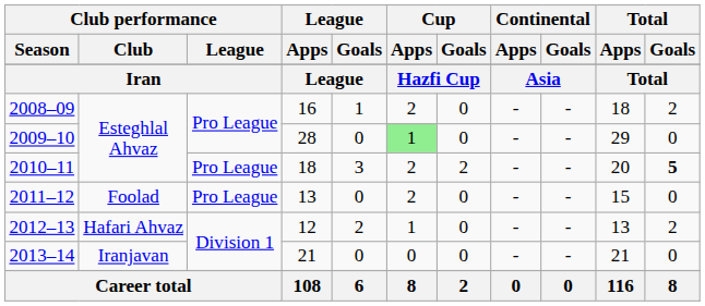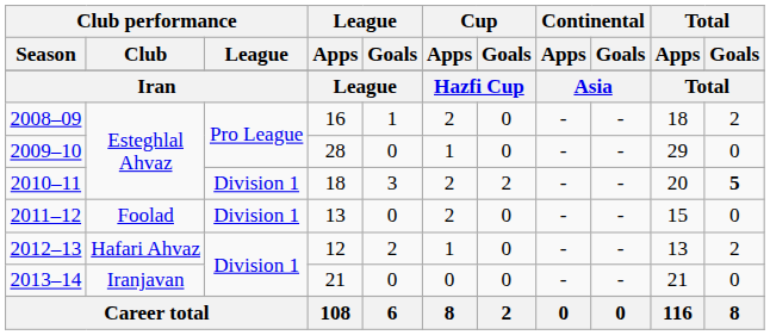2009–10 | Cup / Apps: lightgreen background -> no background
2010–11 | Club performance / League: Pro League -> Division 1
2011–12 | Club performance / League: Pro League -> Division 1
